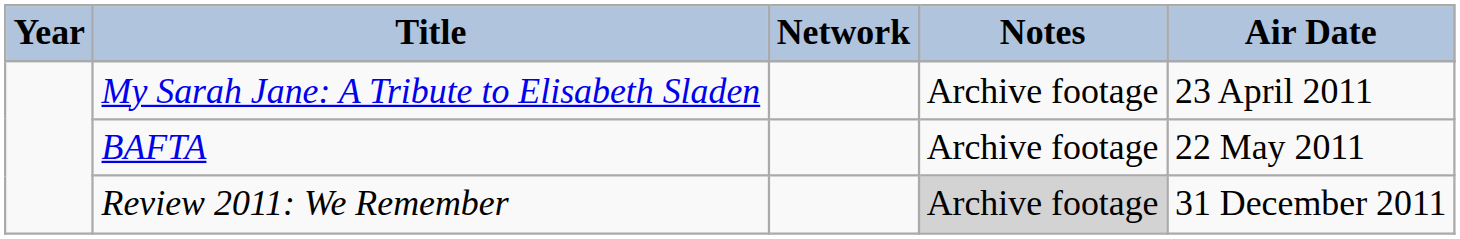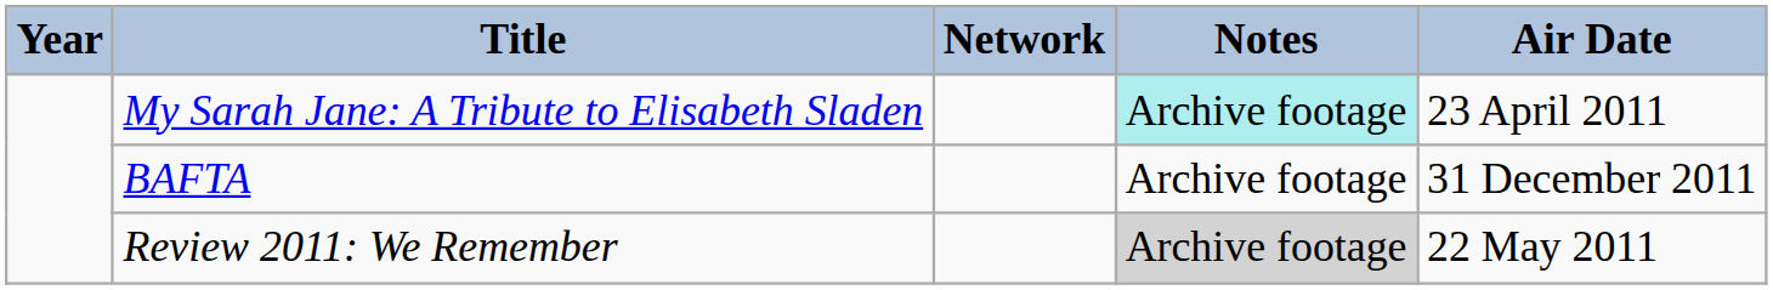My Sarah Jane: A Tribute to Elisabeth Sladen | Notes: no background -> paleturquoise background
BAFTA | Air Date: 22 May 2011 -> 31 December 2011
Review 2011: We Remember | Air Date: 31 December 2011 -> 22 May 2011
